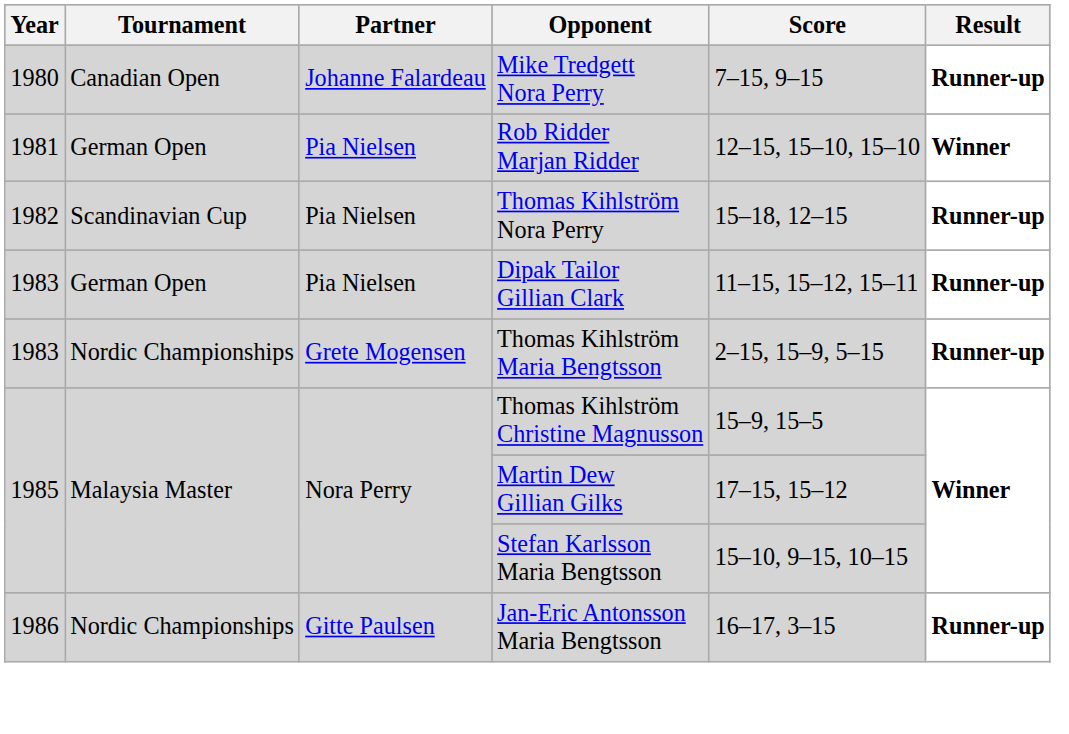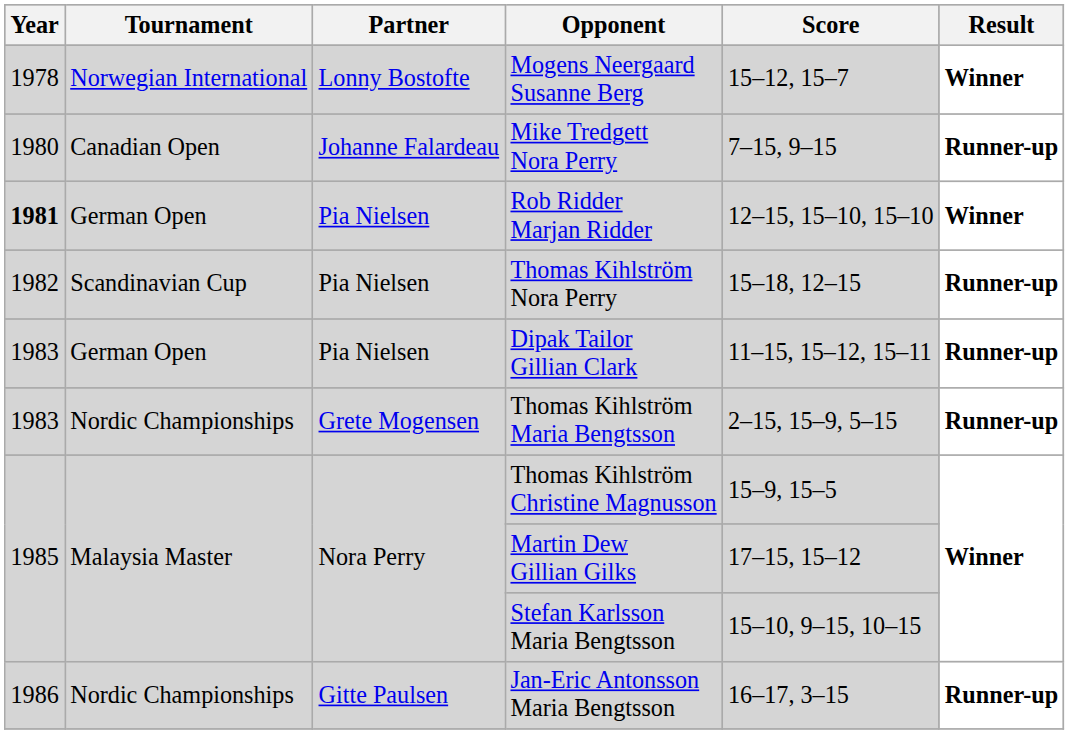+ row: 1978 | Norwegian International | Lonny Bostofte | Mogens Neergaard Susanne Berg | 15–12, 15–7 | Winner
Rob Ridder Marjan Ridder | Year: normal -> bold
